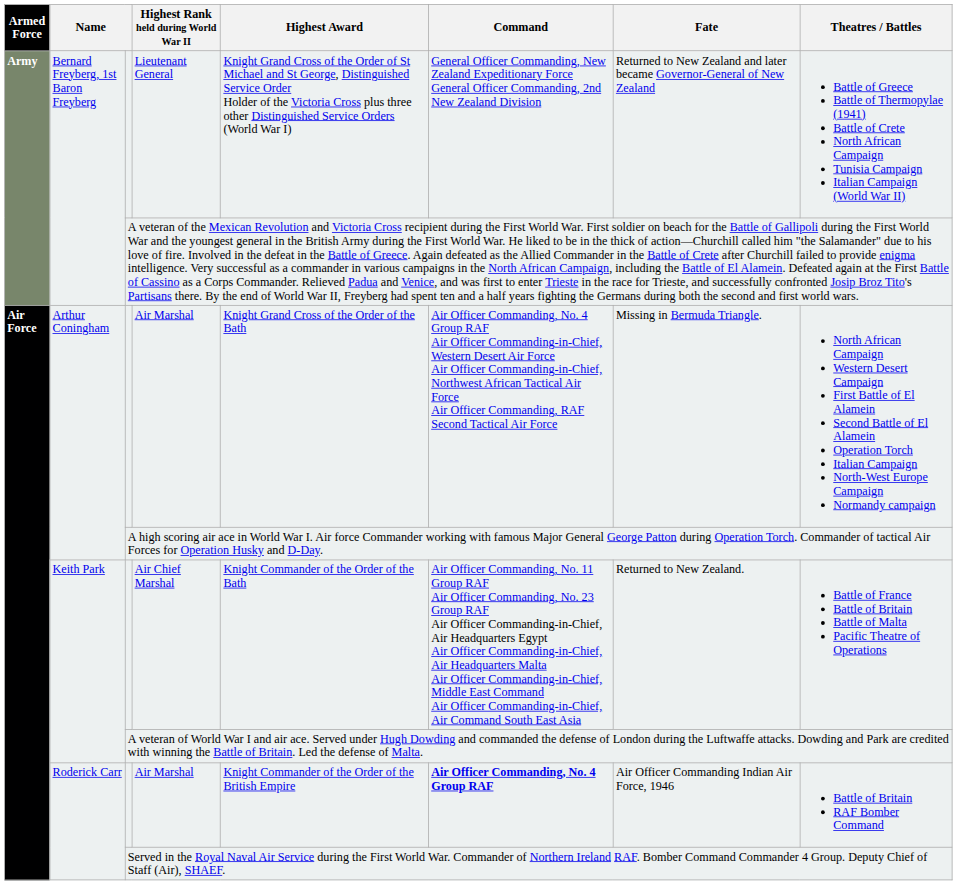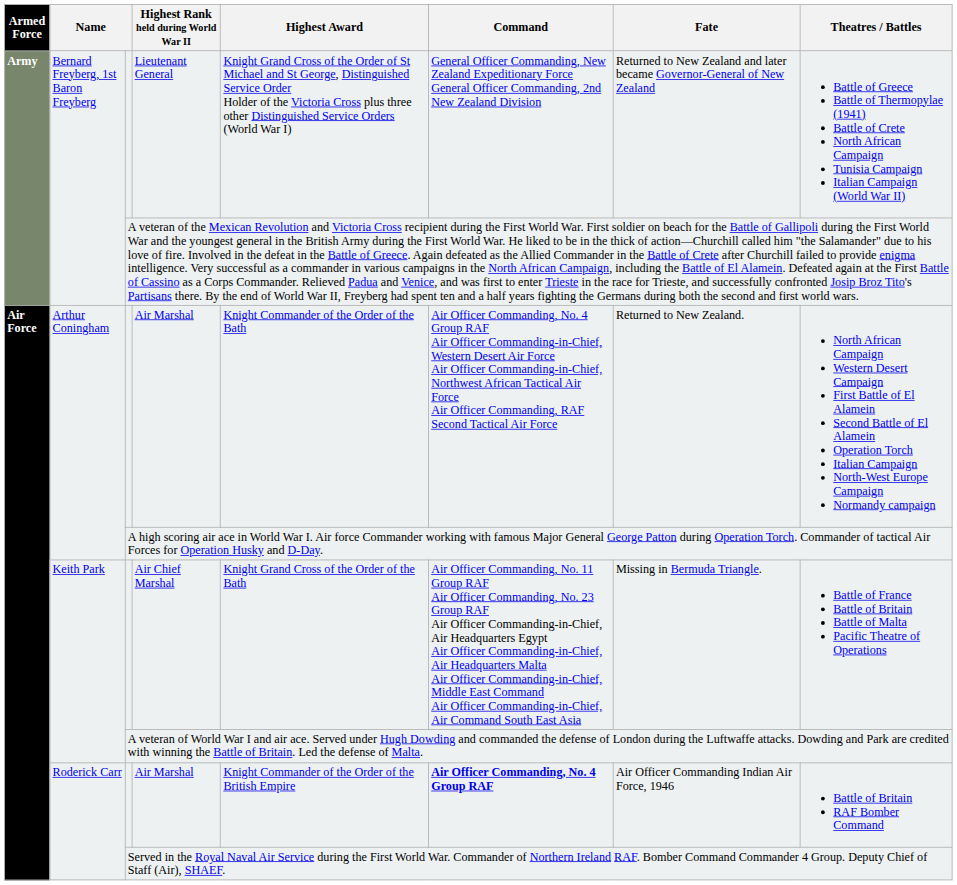Arthur Coningham / Air Marshal | Highest Award: Knight Grand Cross of the Order of the Bath -> Knight Commander of the Order of the Bath
Arthur Coningham / Air Marshal | Fate: Missing in Bermuda Triangle. -> Returned to New Zealand.
Air Chief Marshal | Highest Award: Knight Commander of the Order of the Bath -> Knight Grand Cross of the Order of the Bath
Air Chief Marshal | Fate: Returned to New Zealand. -> Missing in Bermuda Triangle.
